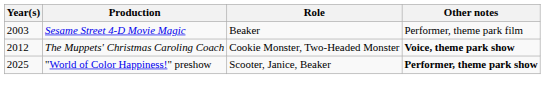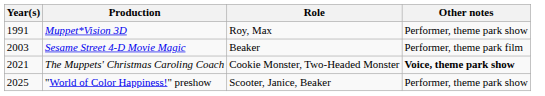+ row: 1991 | Muppet*Vision 3D | Roy, Max | Performer, theme park show
The Muppets' Christmas Caroling Coach | Year(s): 2012 -> 2021
"World of Color Happiness!" preshow | Other notes: bold -> normal
